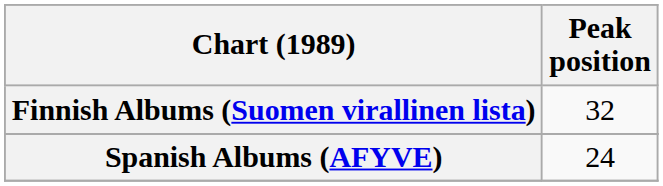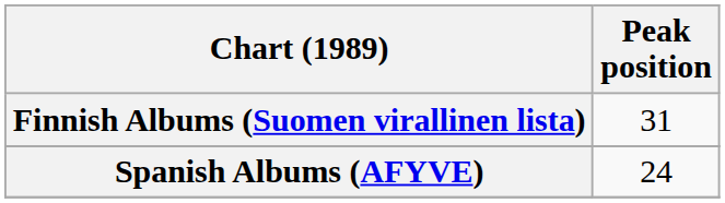Finnish Albums (Suomen virallinen lista) | Peak position: 32 -> 31
